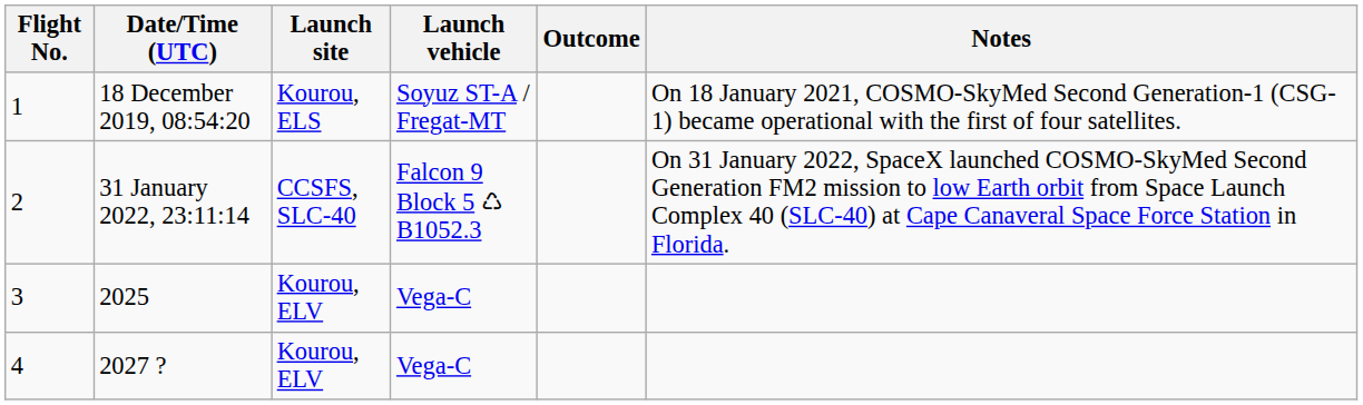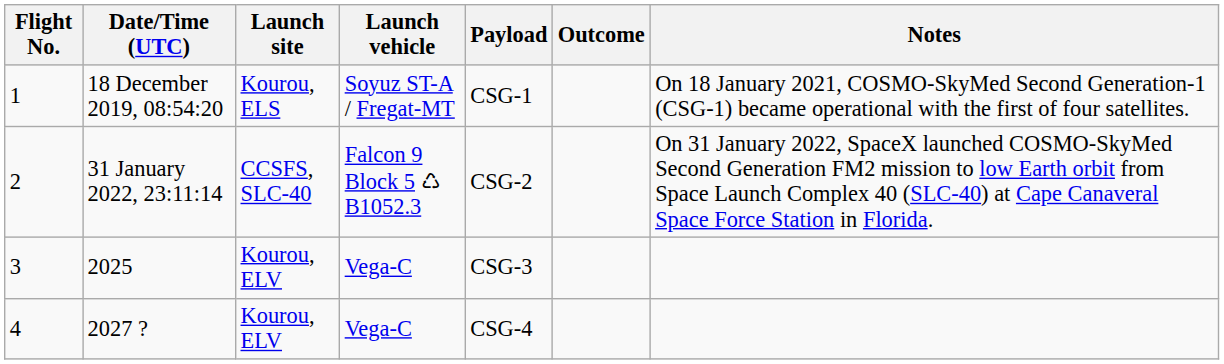+ column: Payload | CSG-1 | CSG-2 | CSG-3 | CSG-4
